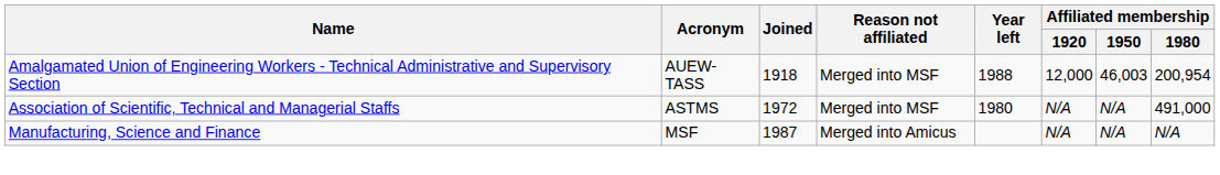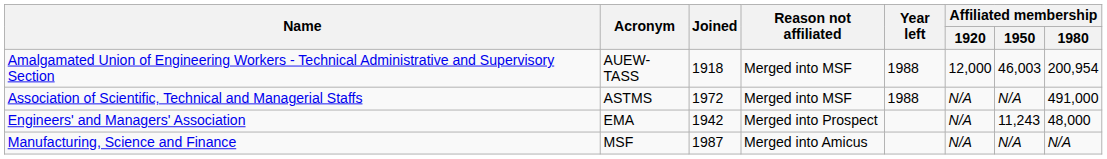Association of Scientific, Technical and Managerial Staffs | Year left: 1980 -> 1988
+ row: Engineers' and Managers' Association | EMA | 1942 | Merged into Prospect | N/A | 11,243 | 48,000
